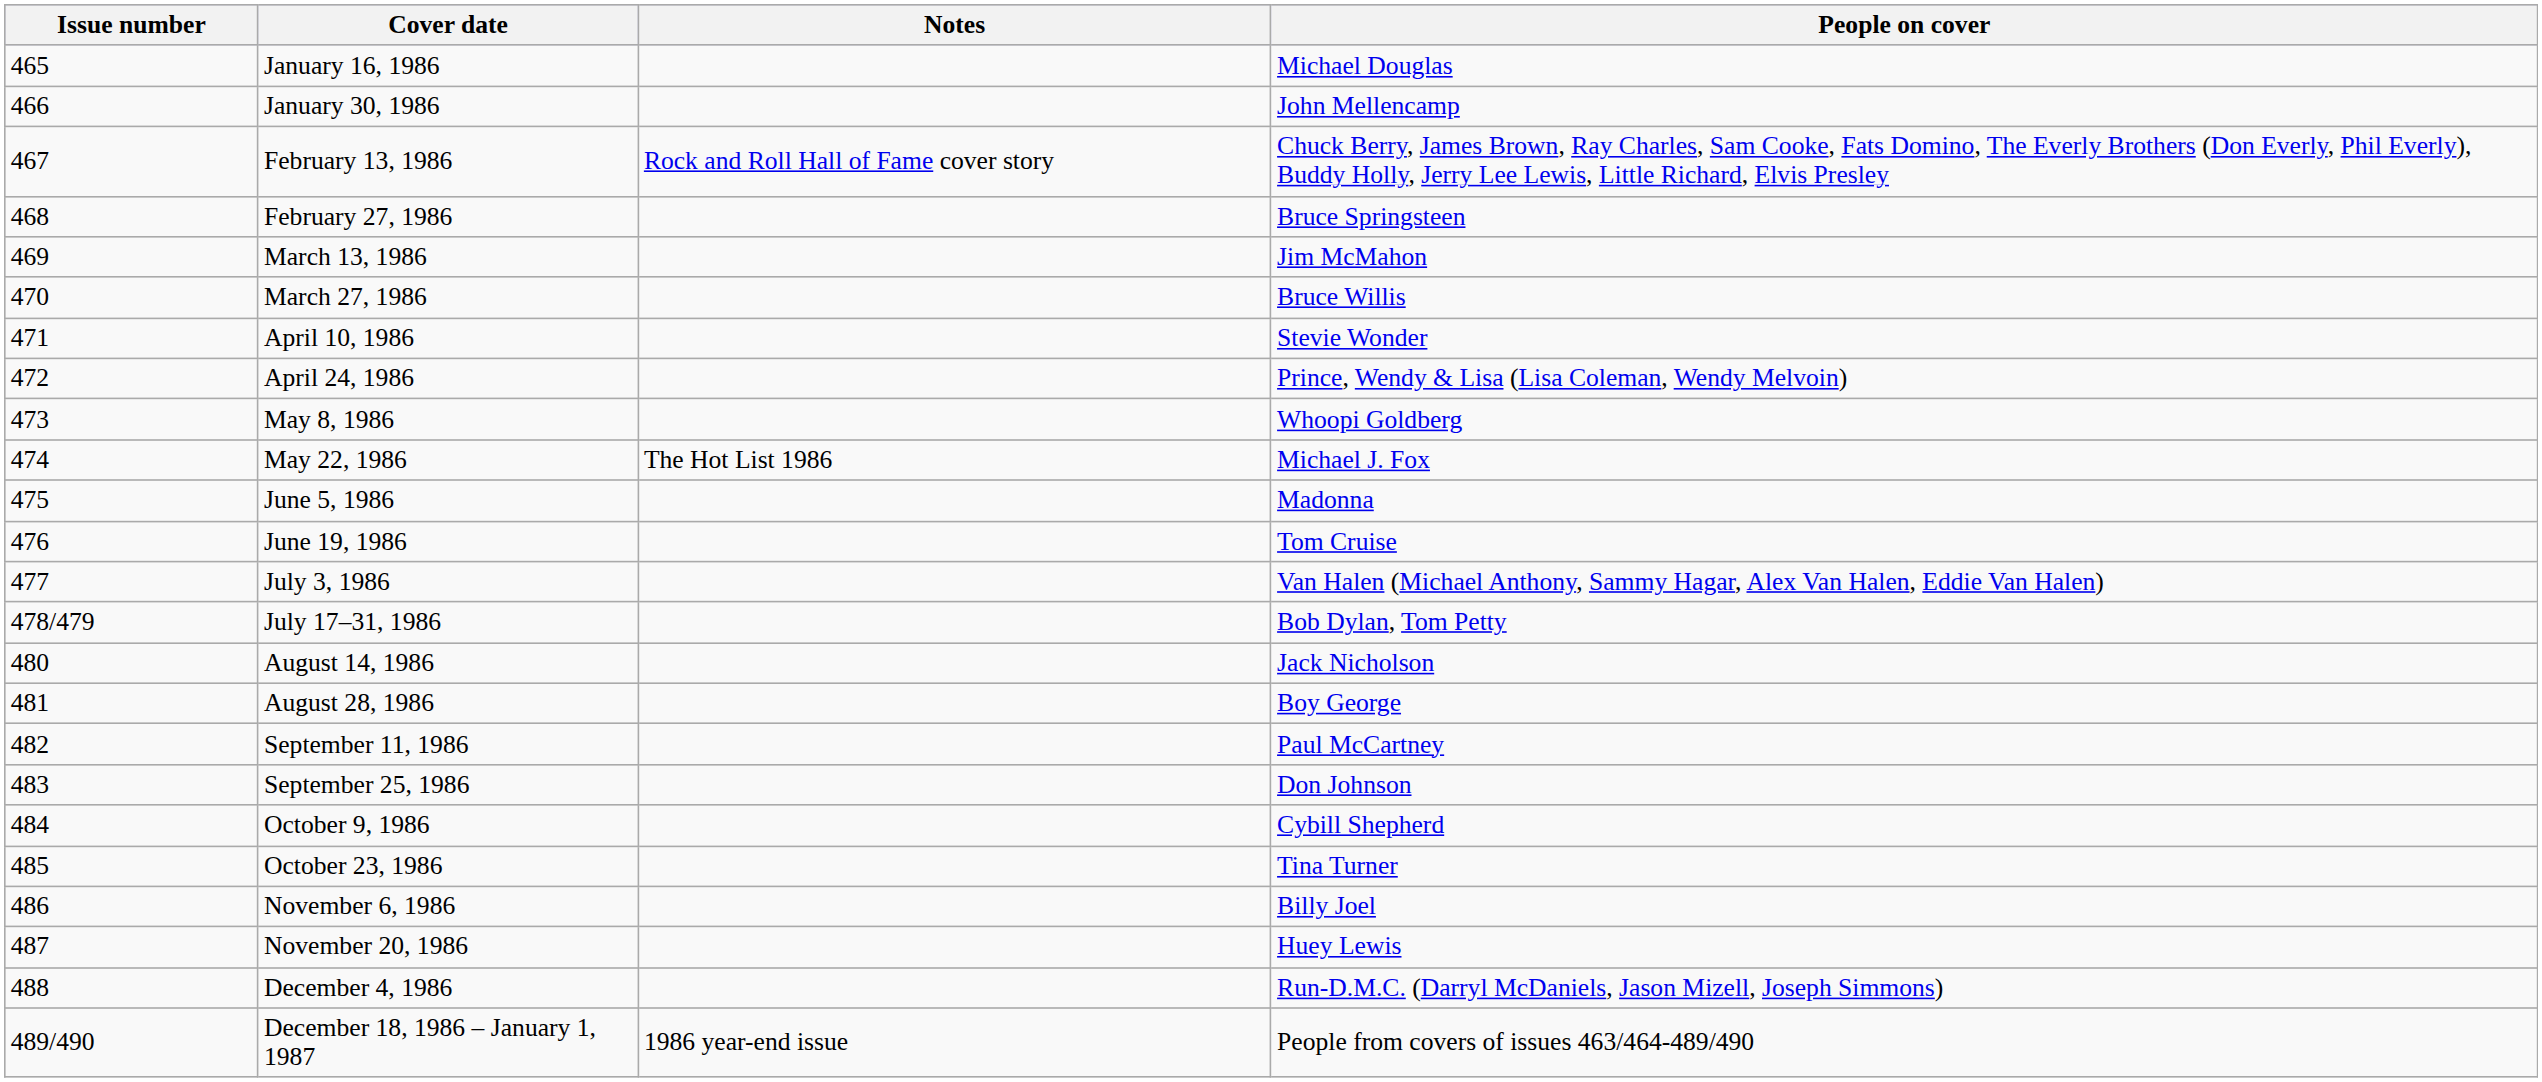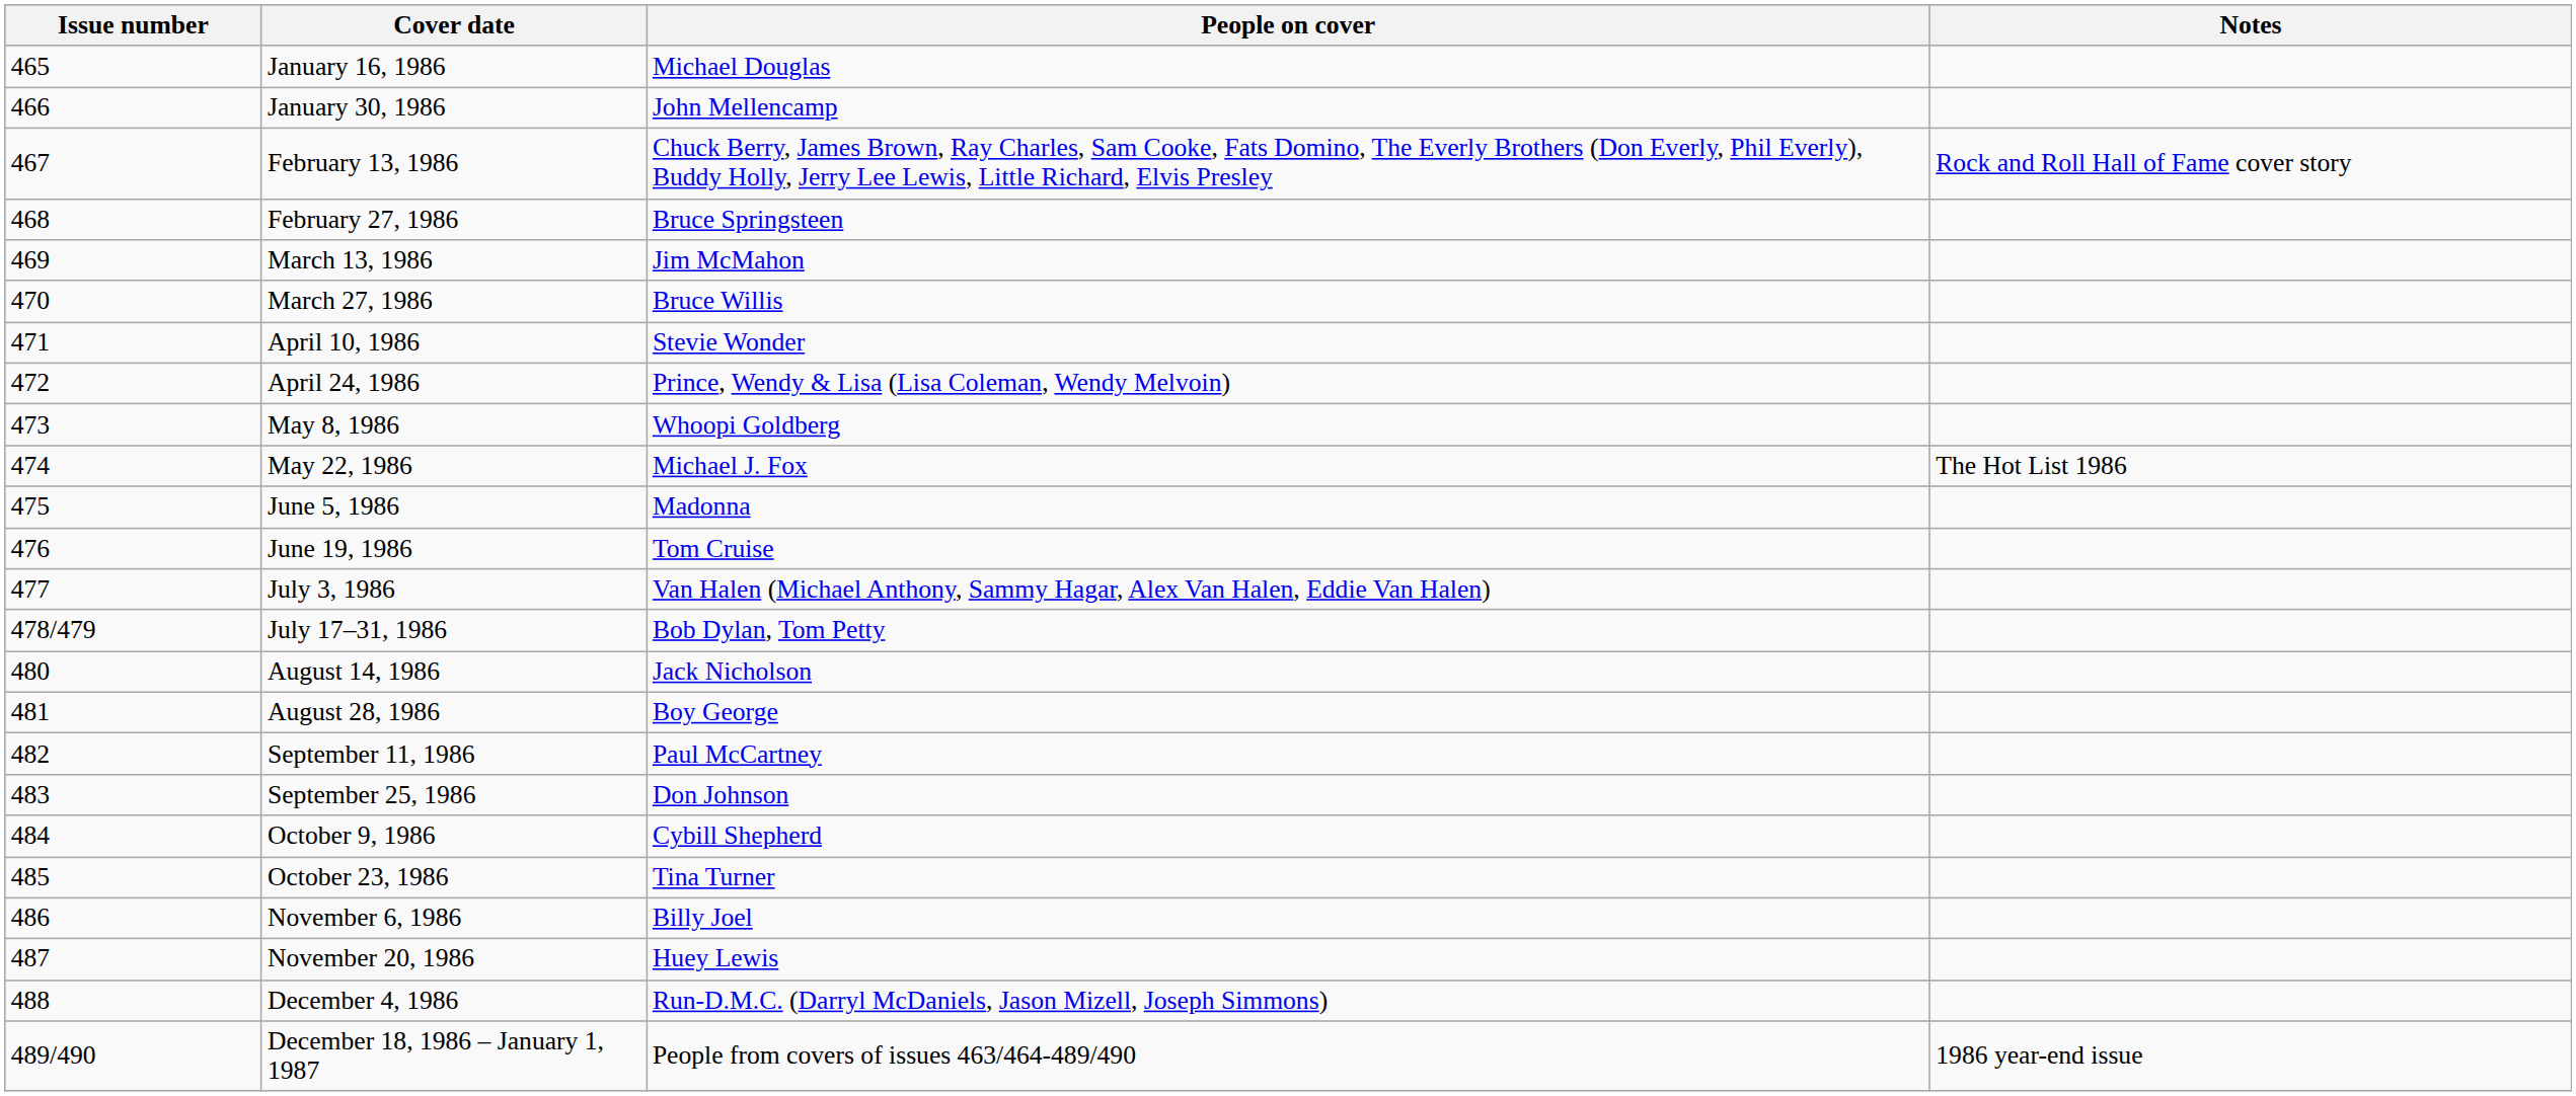columns swapped: People on cover <-> Notes
